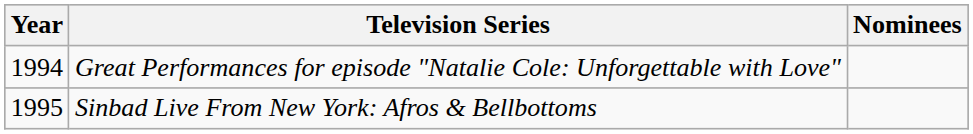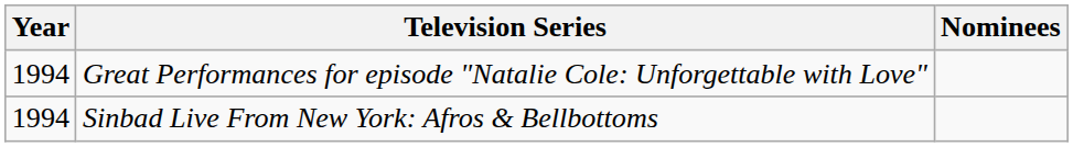Sinbad Live From New York: Afros & Bellbottoms | Year: 1995 -> 1994
